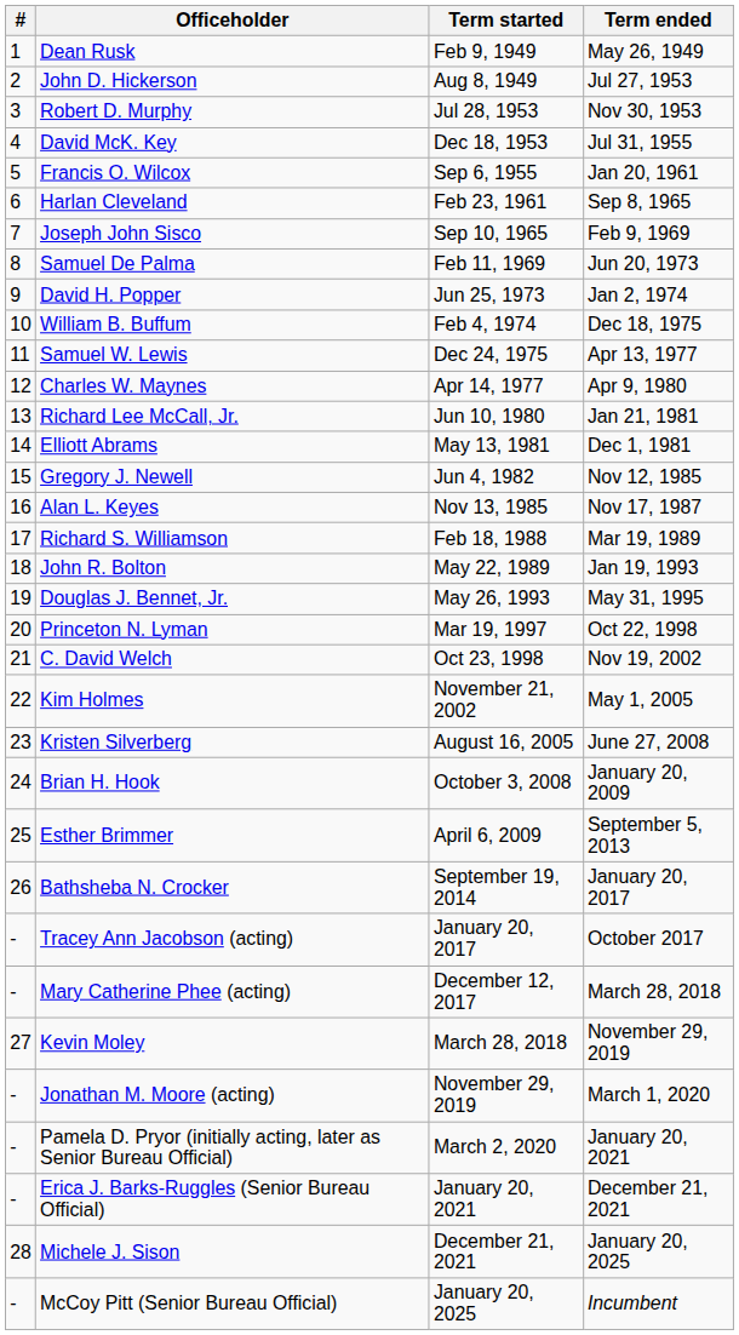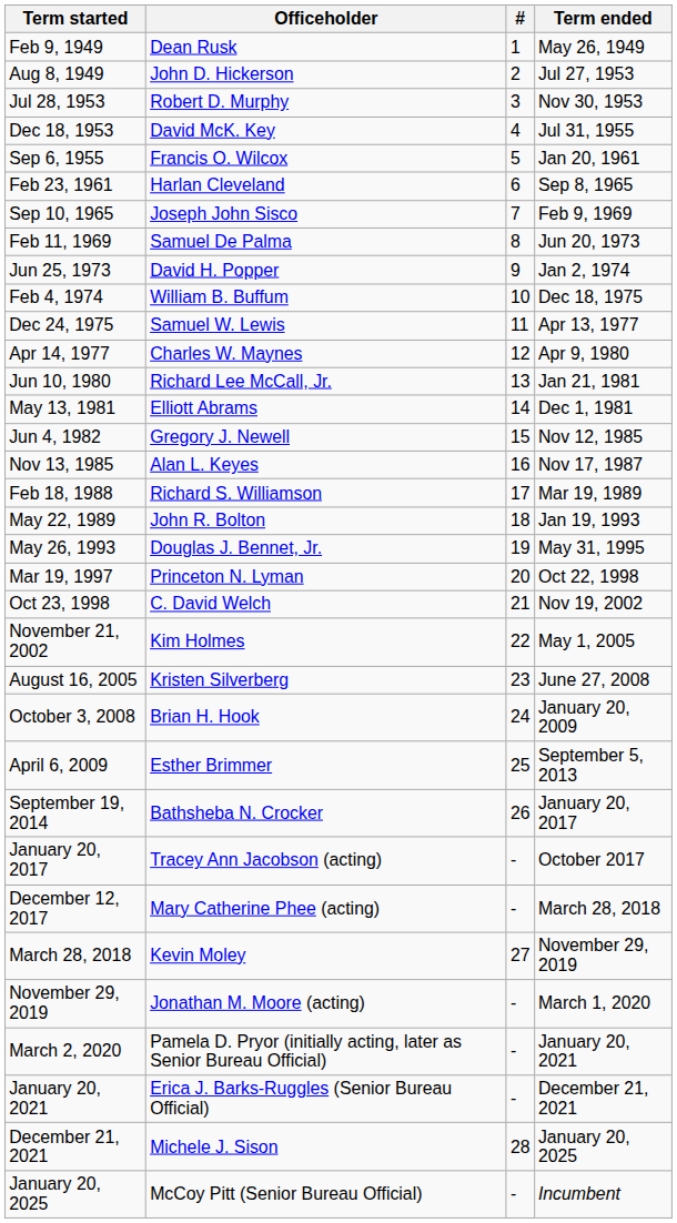columns swapped: # <-> Term started
